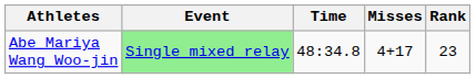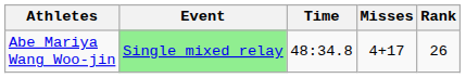Abe Mariya Wang Woo-jin | Rank: 23 -> 26
